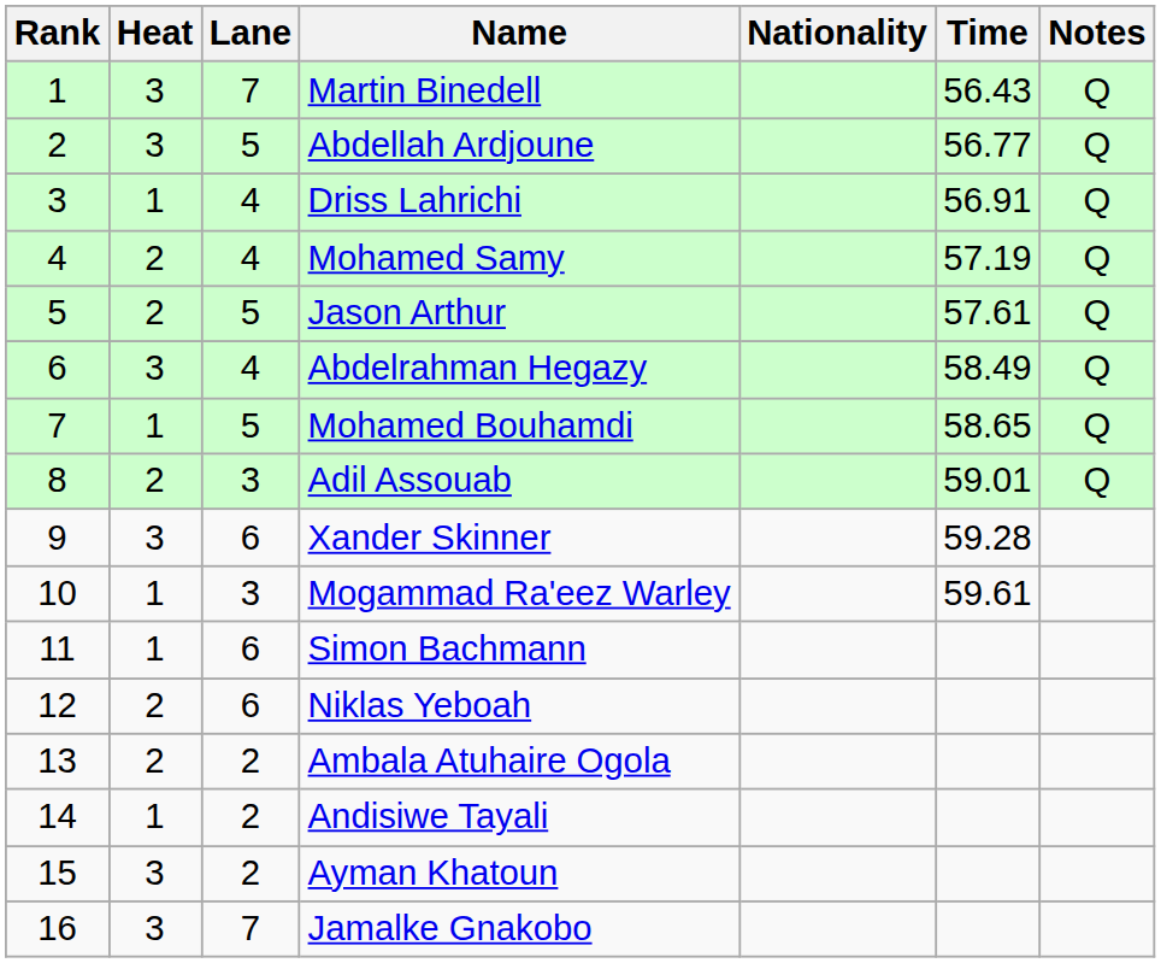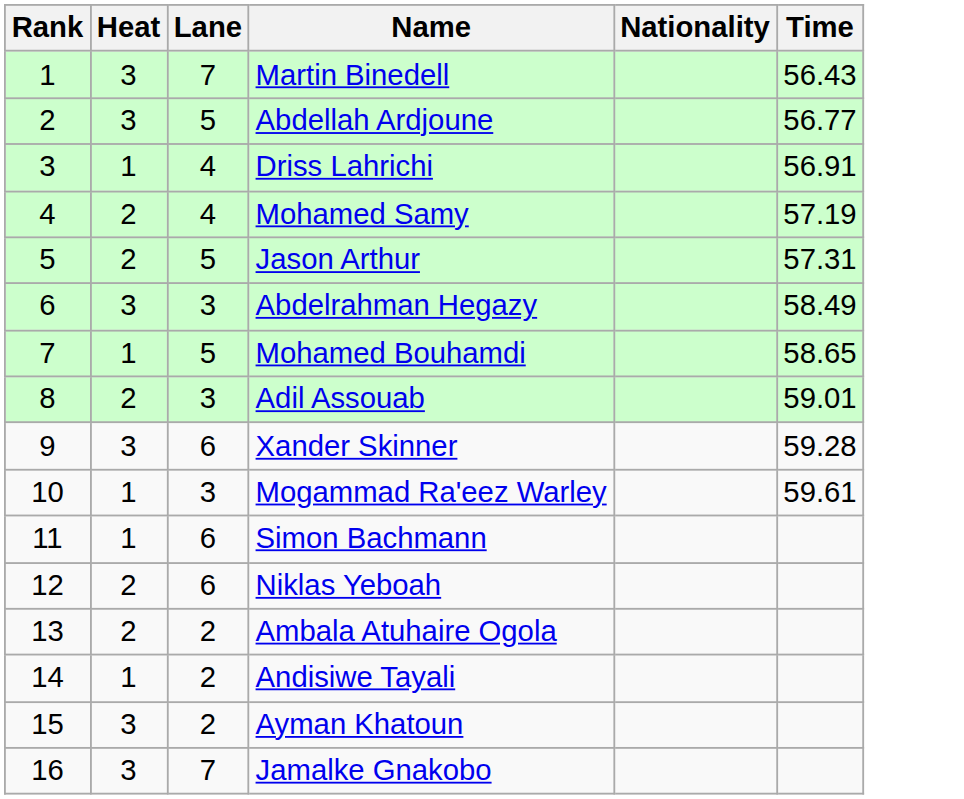- column: Notes | Q | Q | Q | Q | Q | Q | Q | Q
Jason Arthur | Time: 57.61 -> 57.31
Abdelrahman Hegazy | Lane: 4 -> 3
